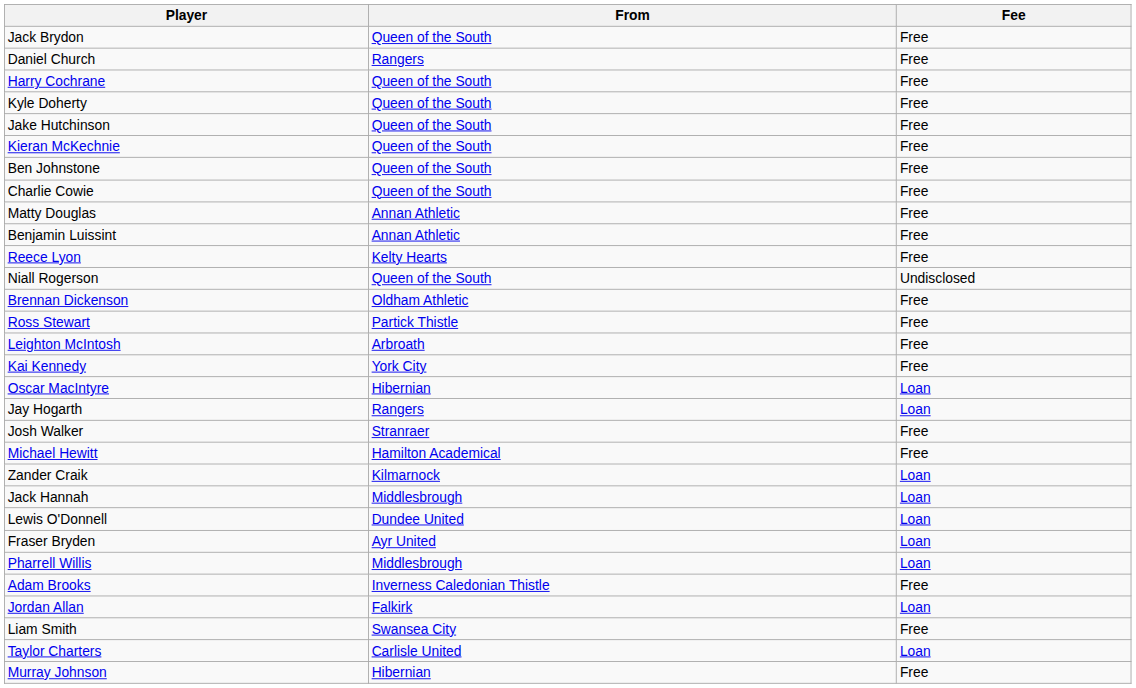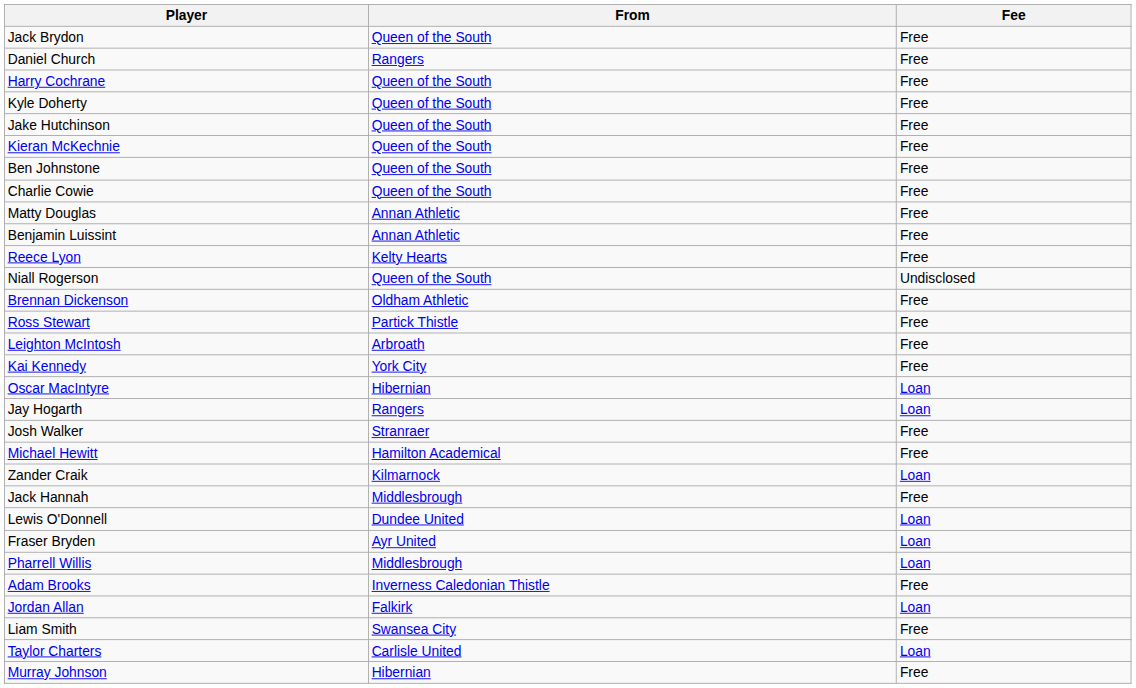Jack Hannah | Fee: Loan -> Free
